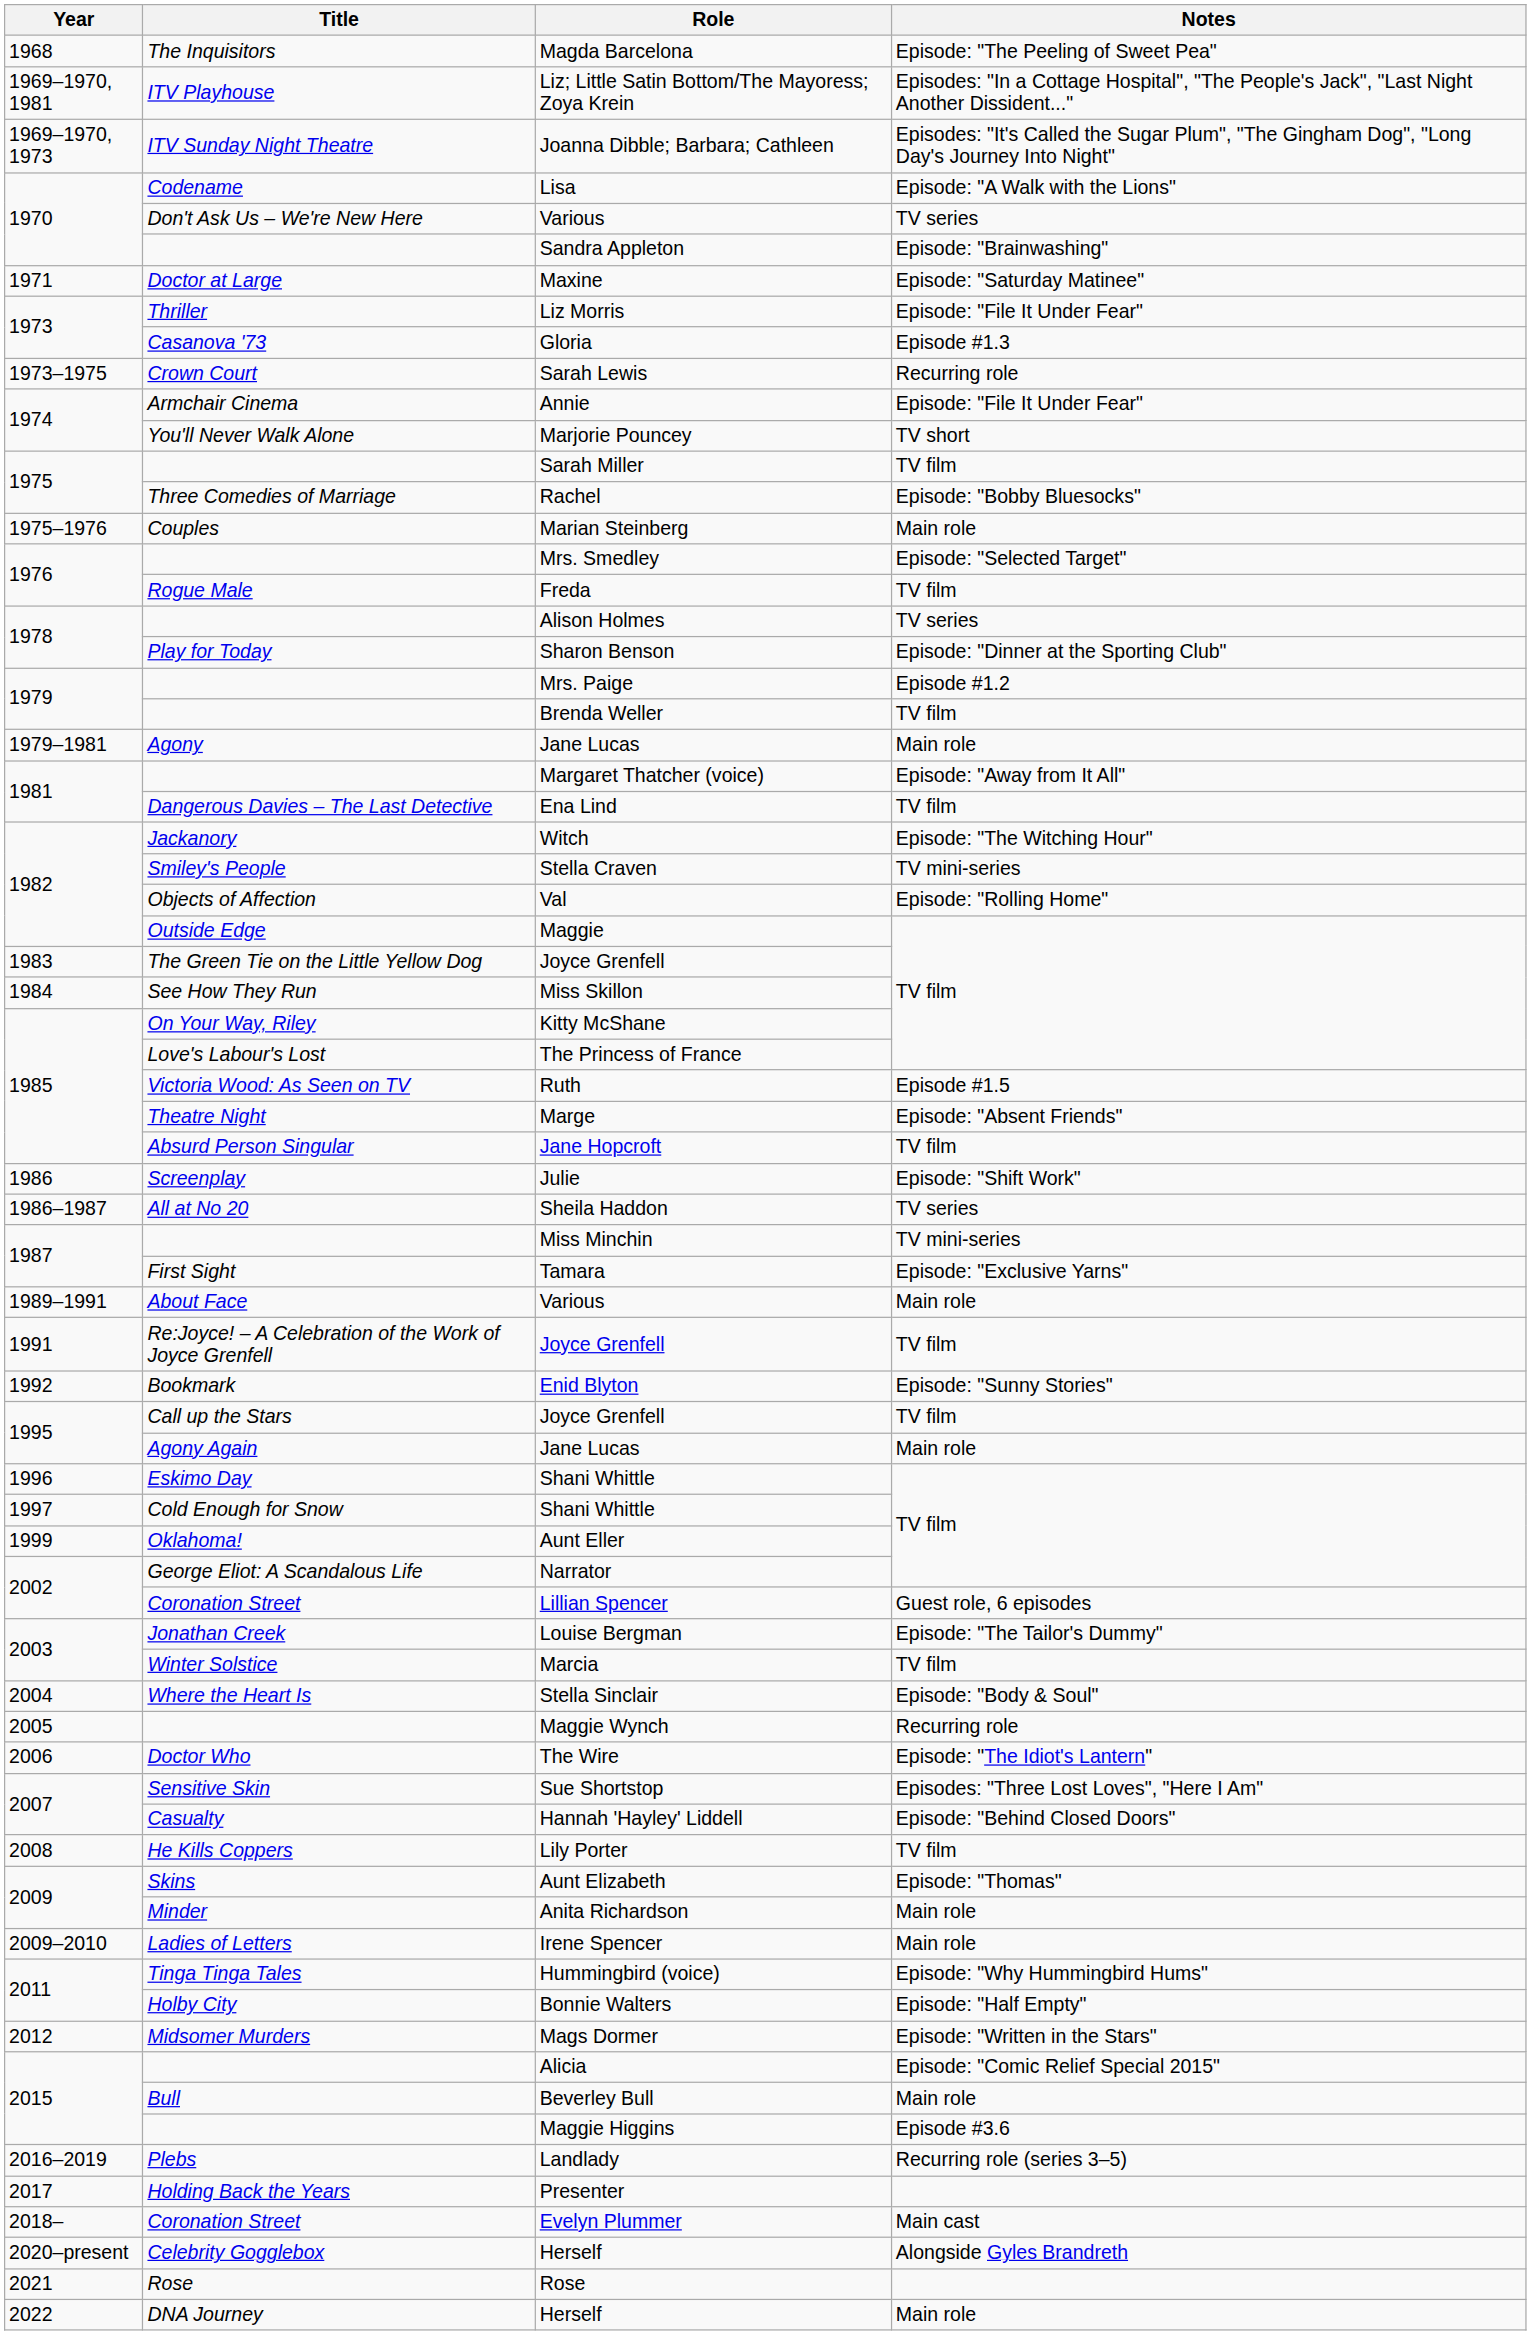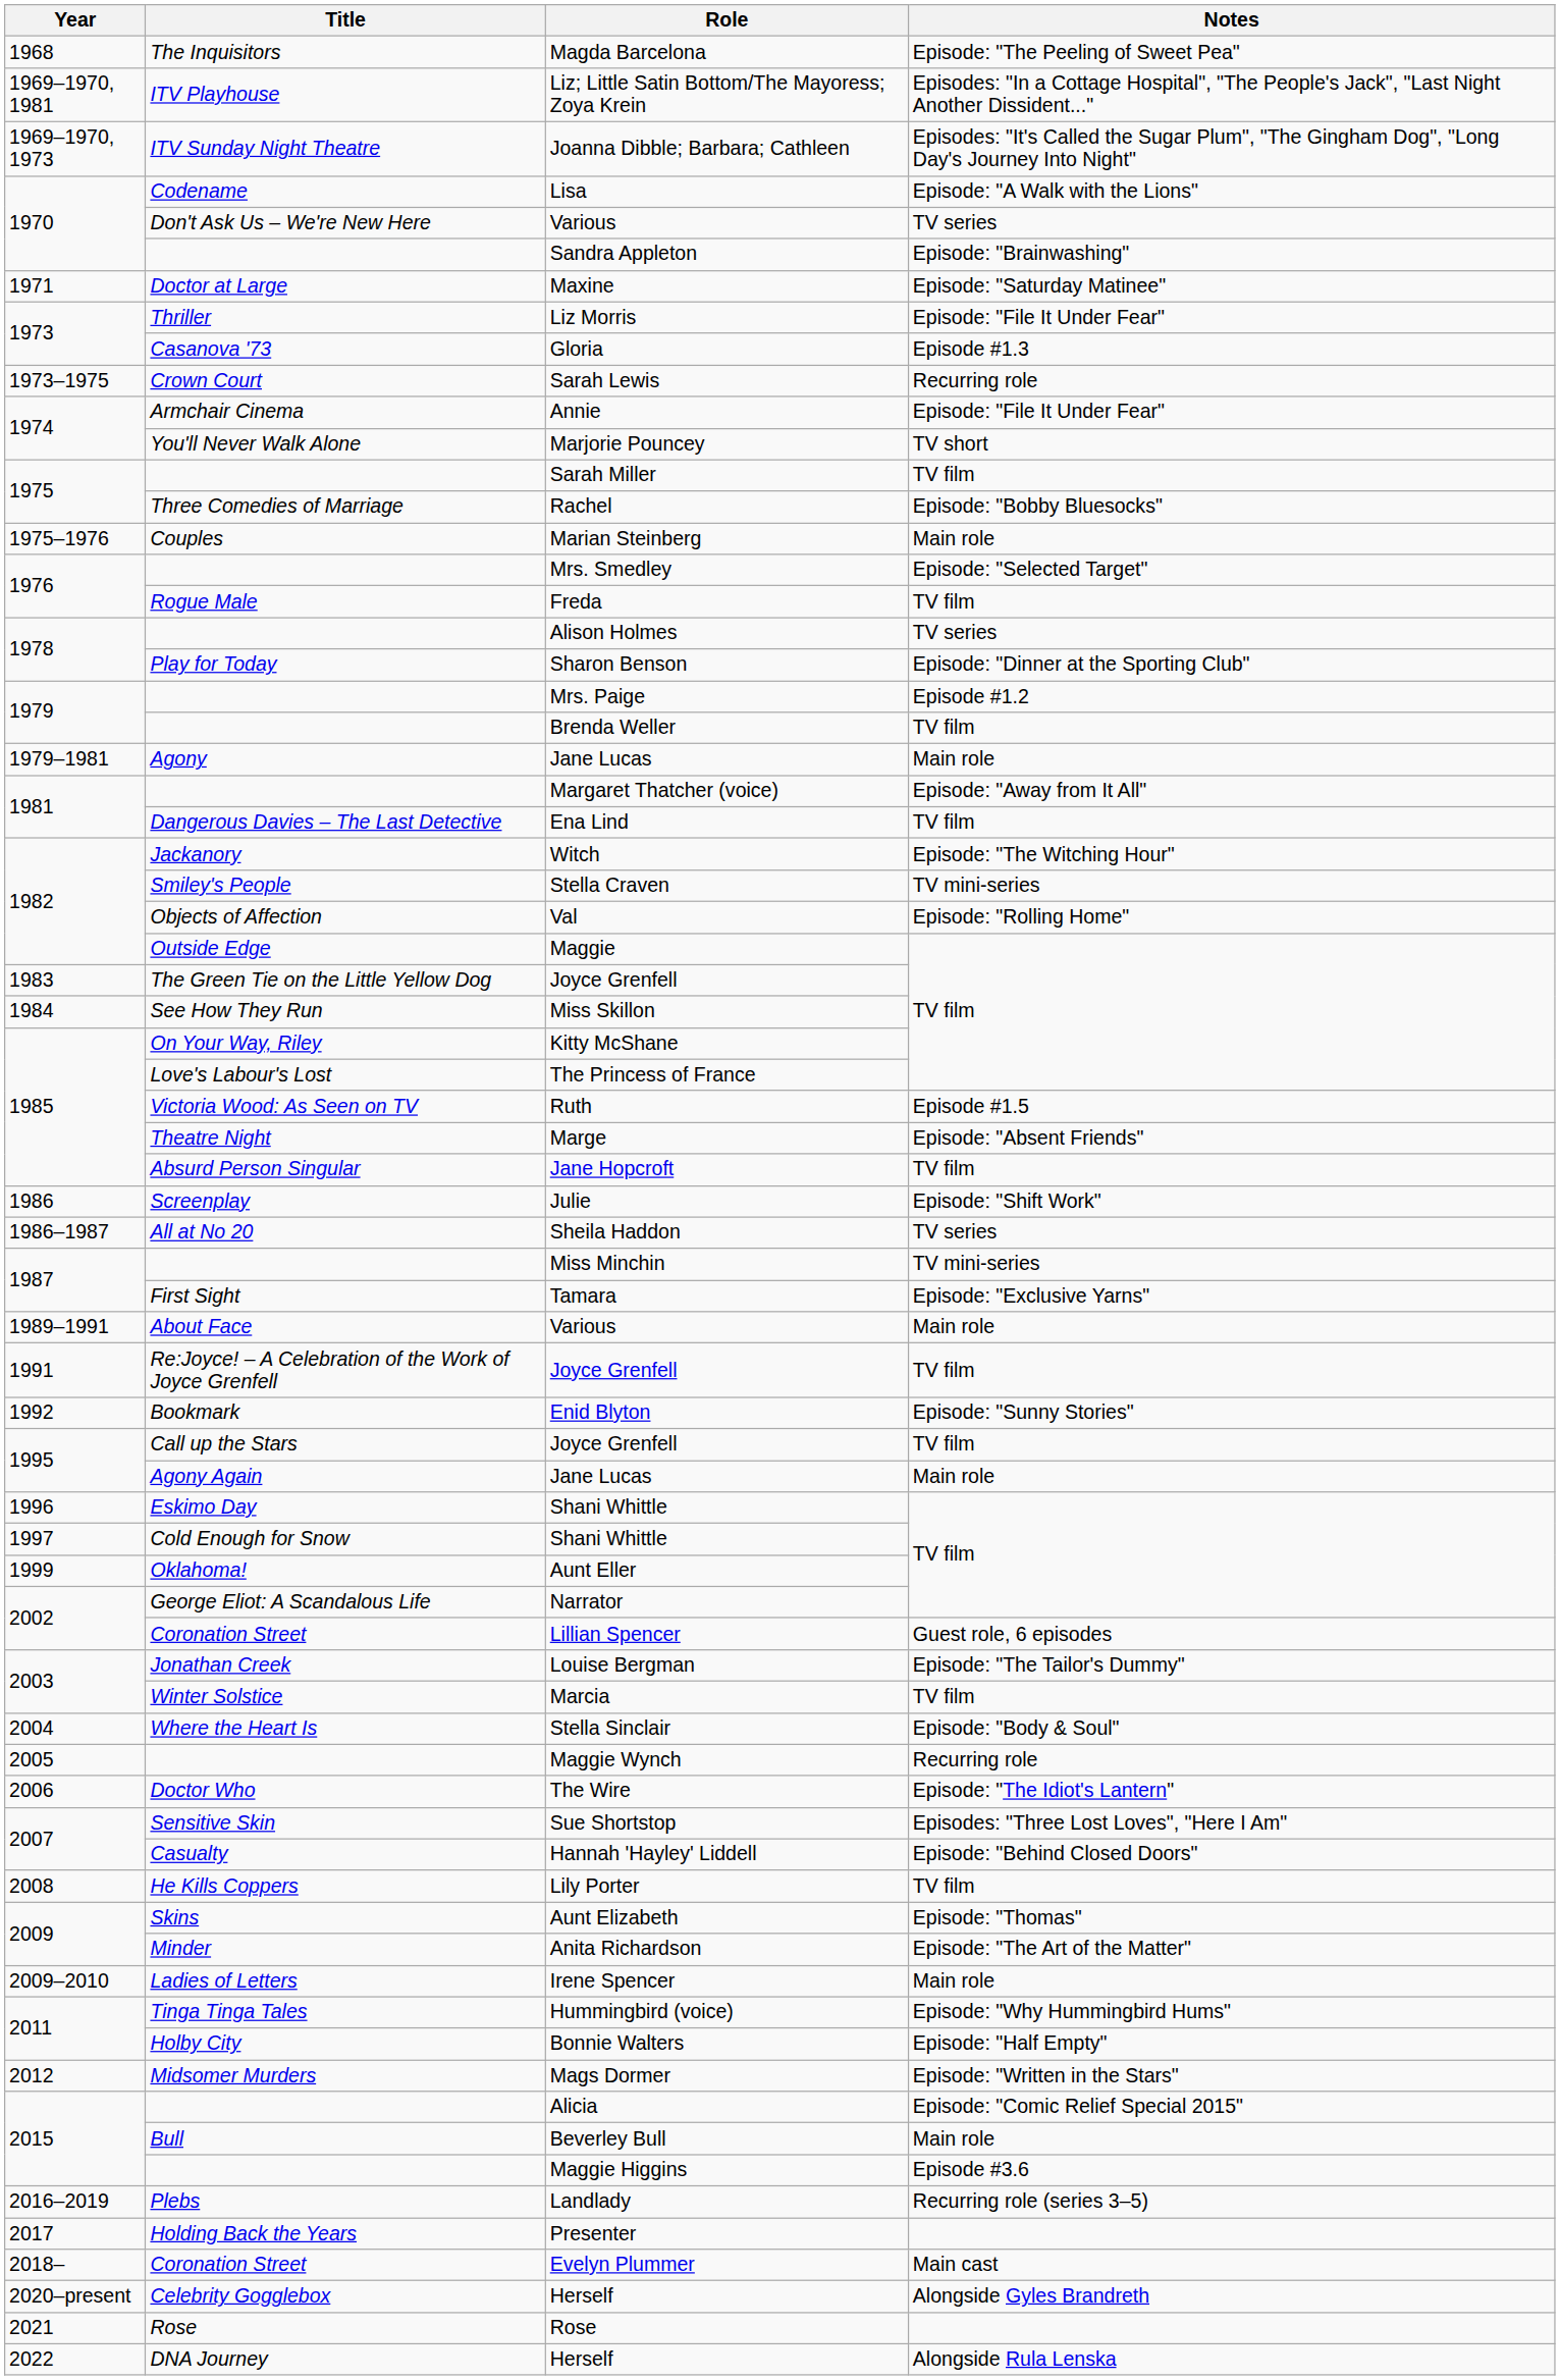Anita Richardson | Notes: Main role -> Episode: "The Art of the Matter"
DNA Journey / Herself | Notes: Main role -> Alongside Rula Lenska
